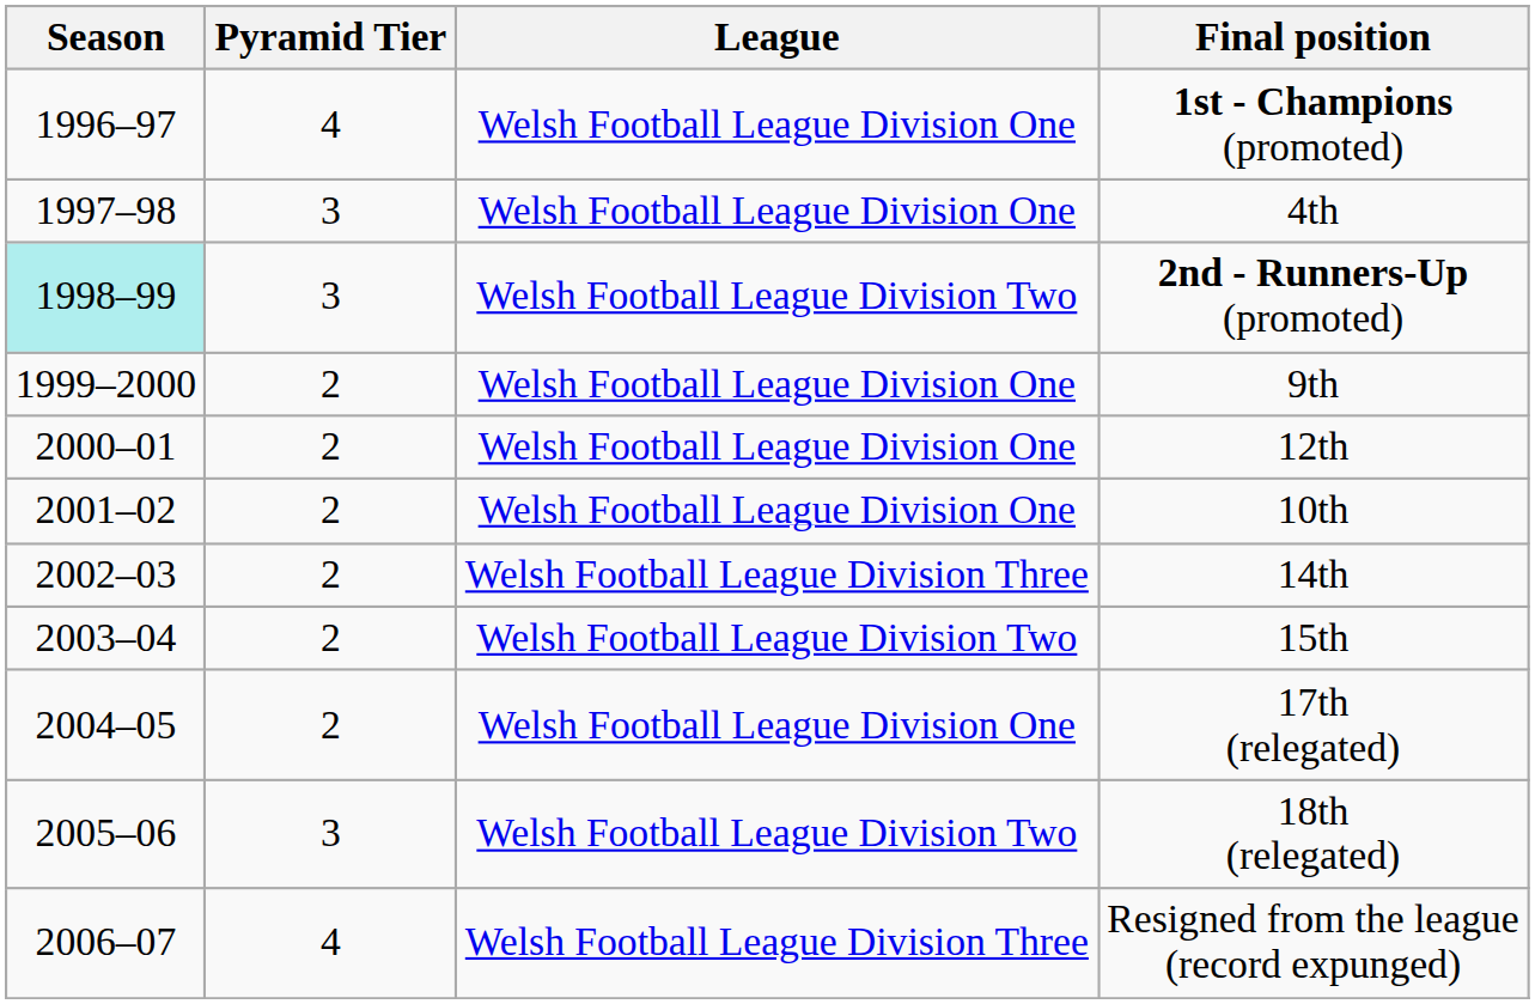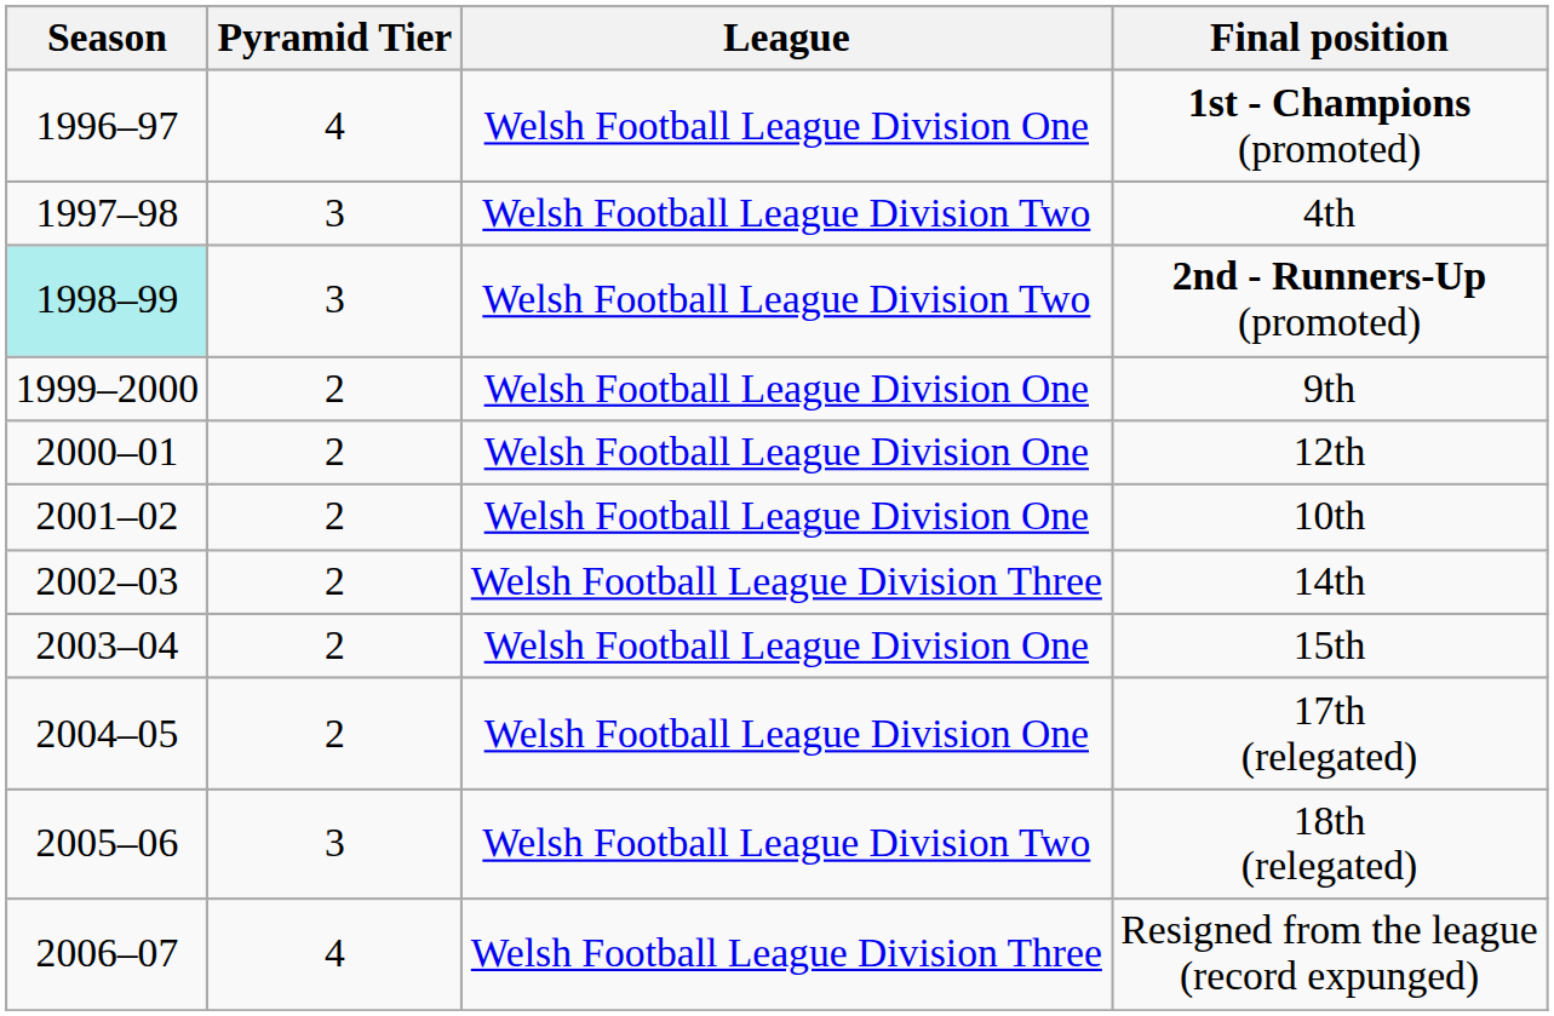4th | League: Welsh Football League Division One -> Welsh Football League Division Two
15th | League: Welsh Football League Division Two -> Welsh Football League Division One
